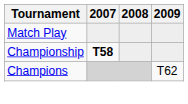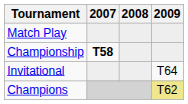+ row: Invitational | T64
Champions | 2009: no background -> khaki background
